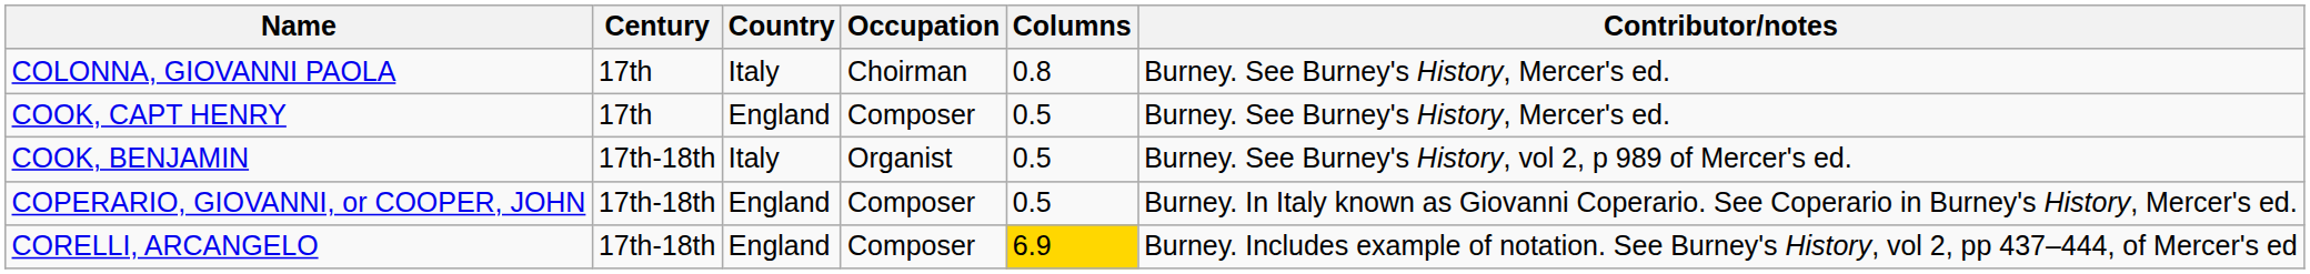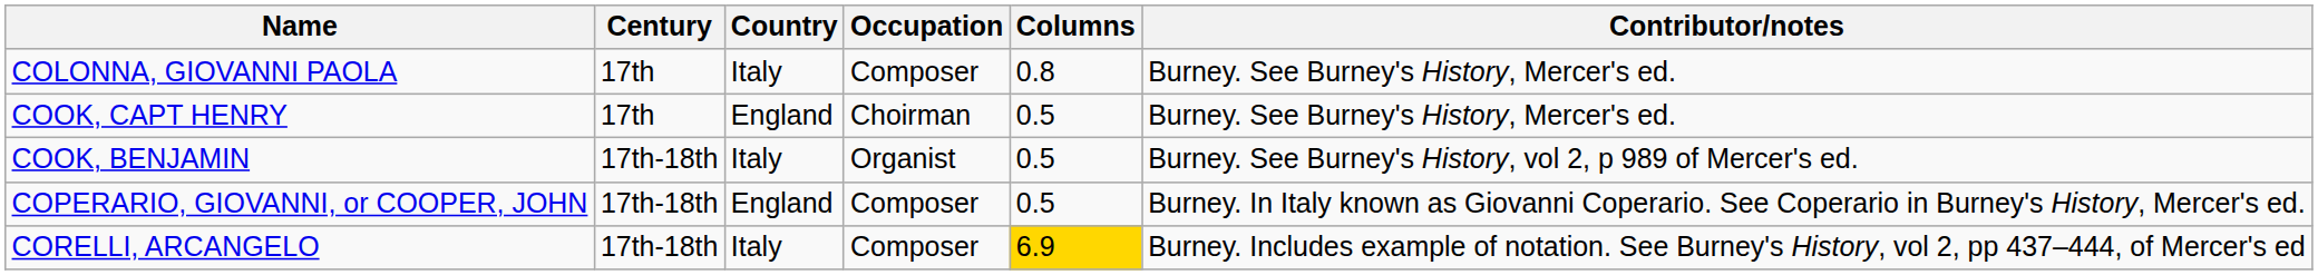COLONNA, GIOVANNI PAOLA | Occupation: Choirman -> Composer
COOK, CAPT HENRY | Occupation: Composer -> Choirman
CORELLI, ARCANGELO | Country: England -> Italy
